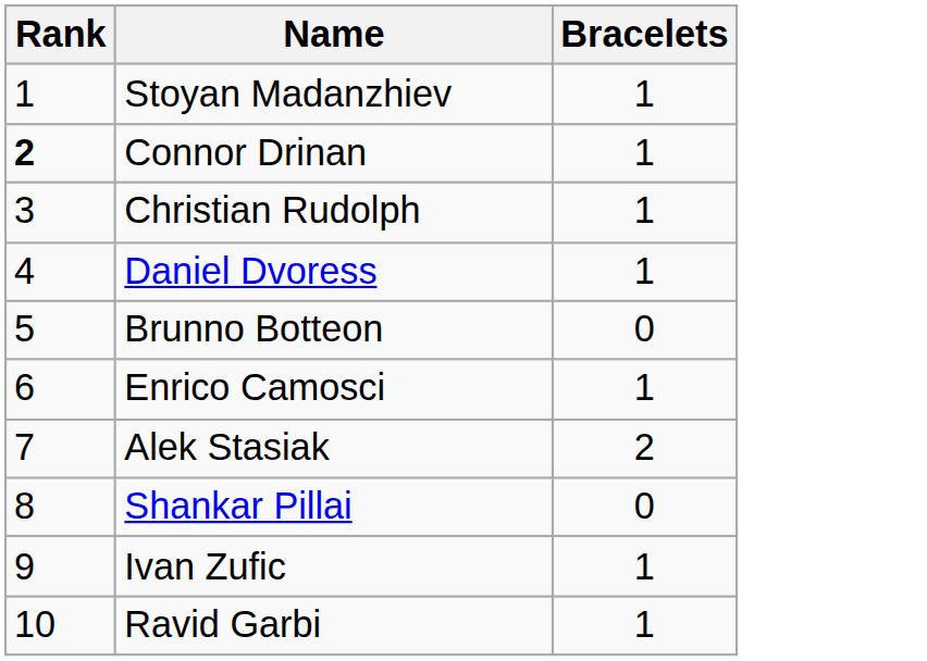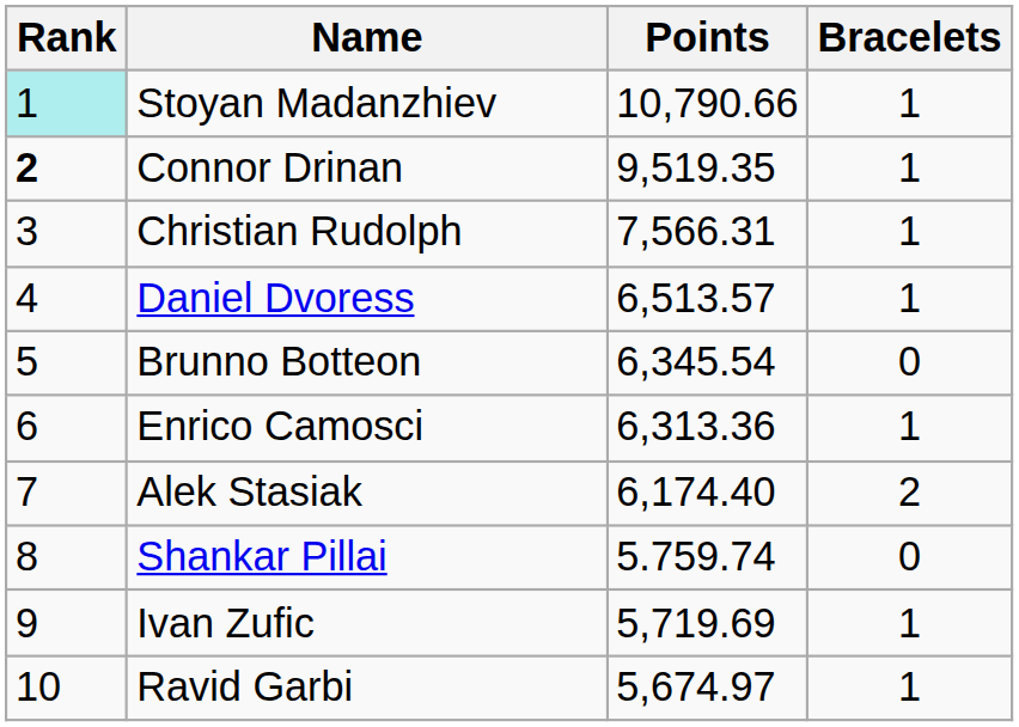+ column: Points | 10,790.66 | 9,519.35 | 7,566.31 | 6,513.57 | 6,345.54 | 6,313.36 | 6,174.40 | 5.759.74 | 5,719.69 | 5,674.97
Stoyan Madanzhiev | Rank: no background -> paleturquoise background
